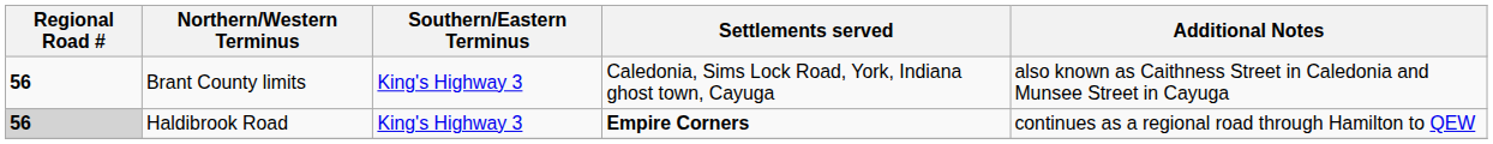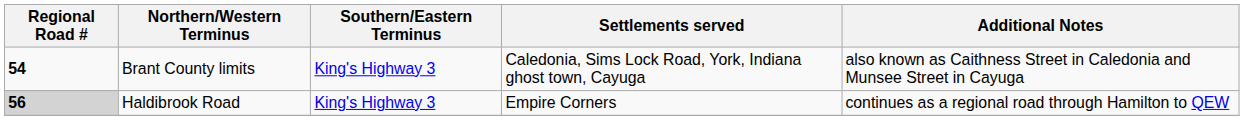Brant County limits | Regional Road #: 56 -> 54
Haldibrook Road | Settlements served: bold -> normal
